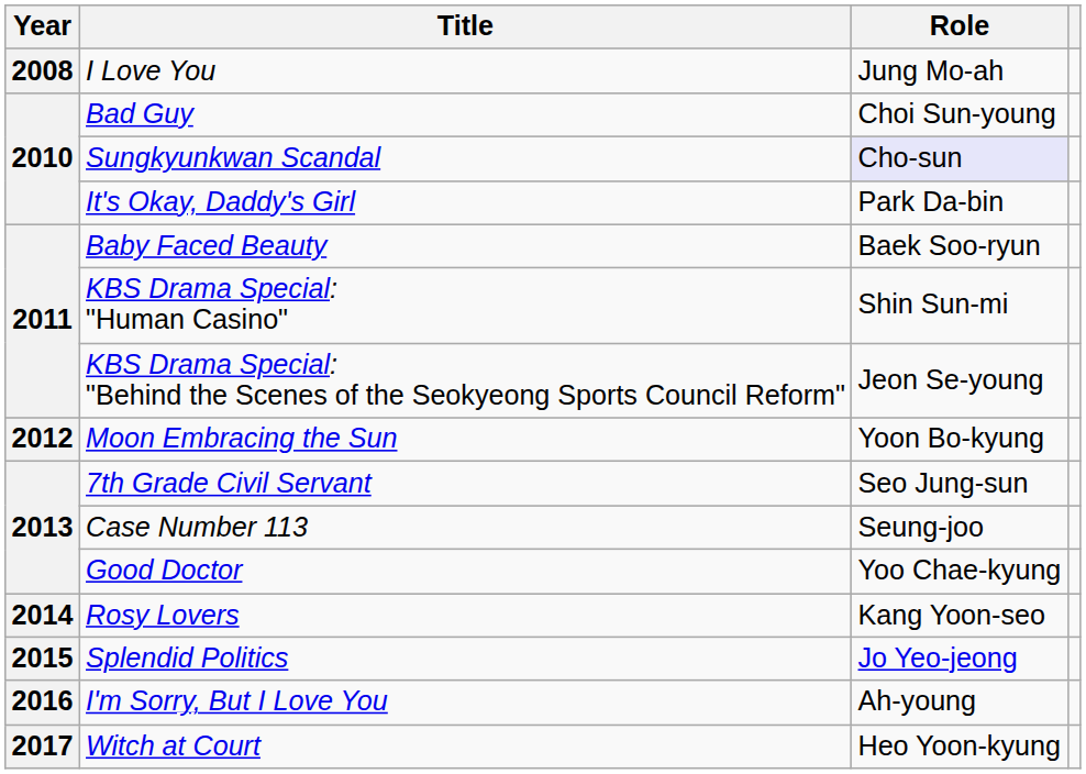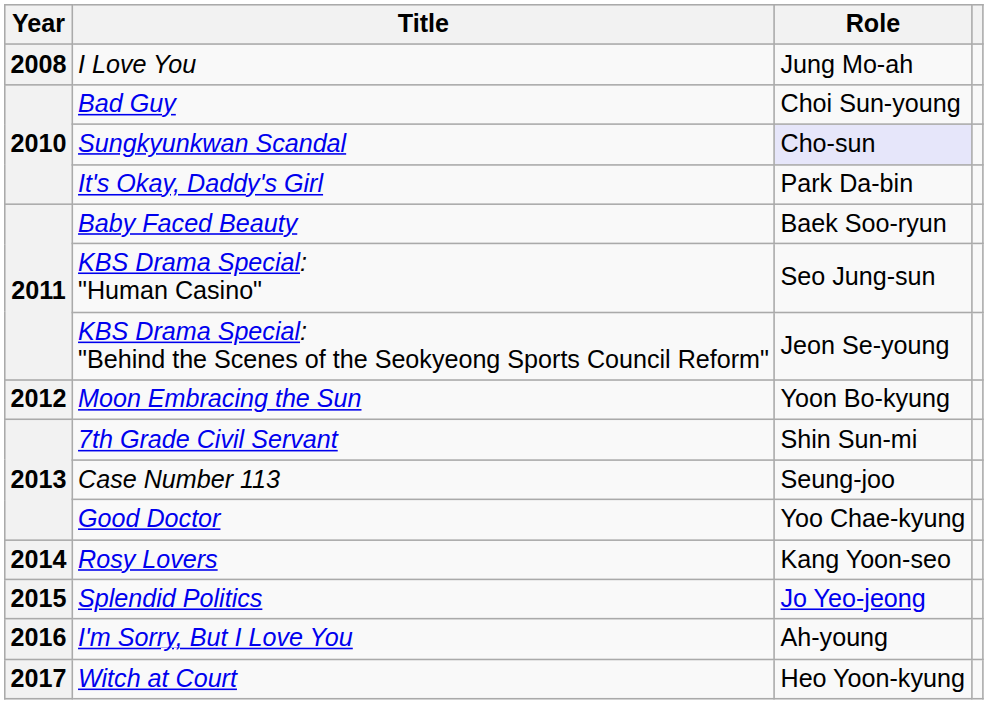KBS Drama Special: "Human Casino" | Role: Shin Sun-mi -> Seo Jung-sun
7th Grade Civil Servant | Role: Seo Jung-sun -> Shin Sun-mi
